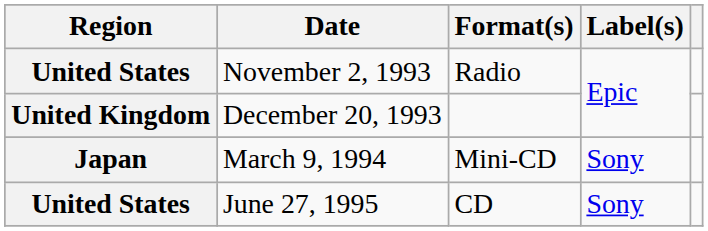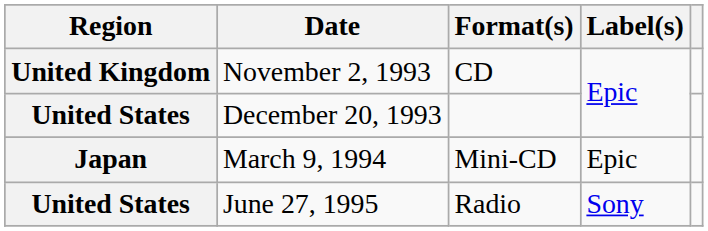November 2, 1993 | Region: United States -> United Kingdom
November 2, 1993 | Format(s): Radio -> CD
December 20, 1993 | Region: United Kingdom -> United States
March 9, 1994 | Label(s): Sony -> Epic
June 27, 1995 | Format(s): CD -> Radio
